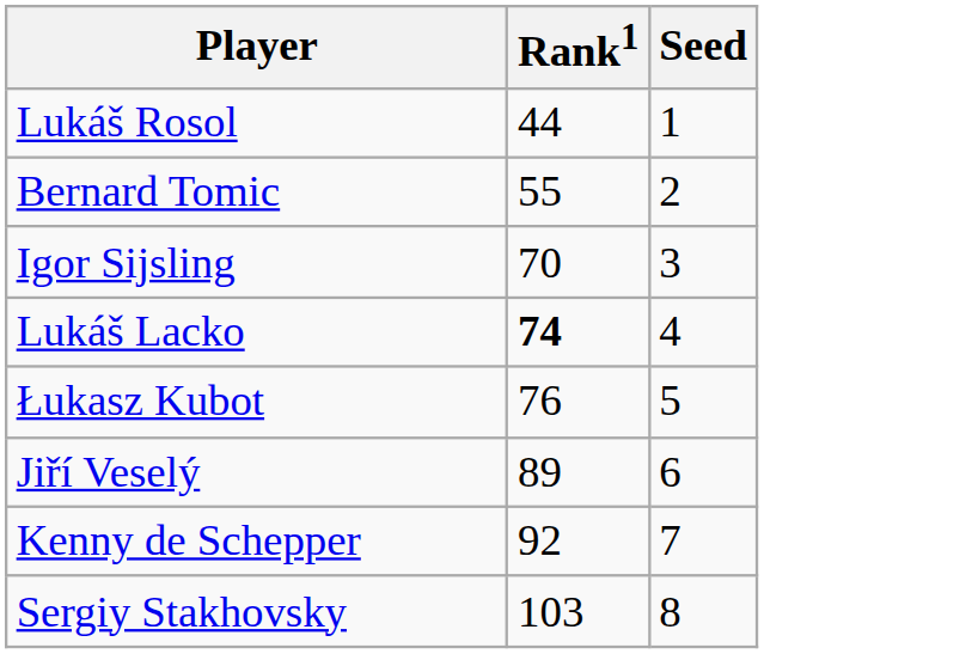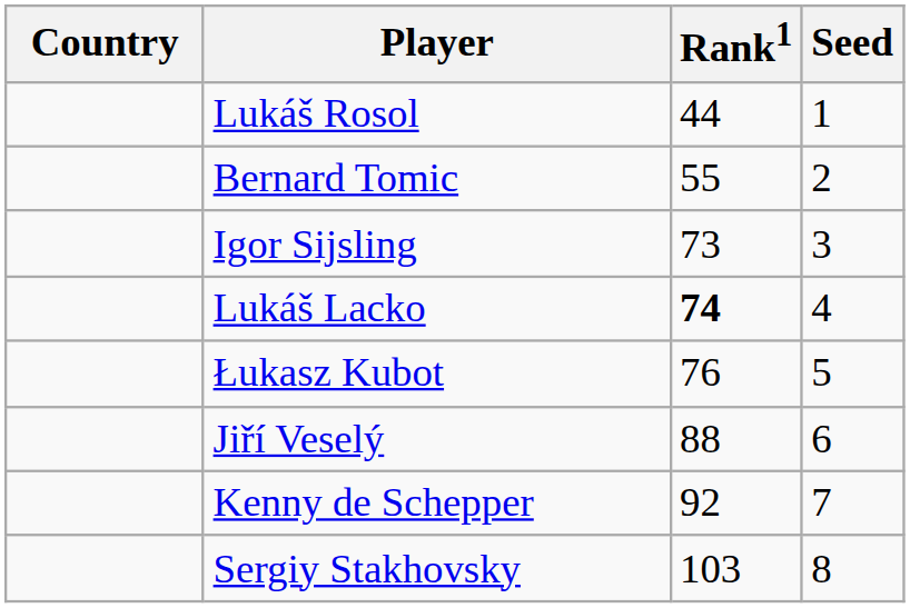+ column: Country
Igor Sijsling | Rank1: 70 -> 73
Jiří Veselý | Rank1: 89 -> 88
